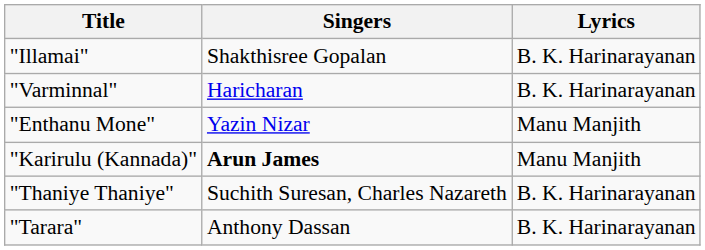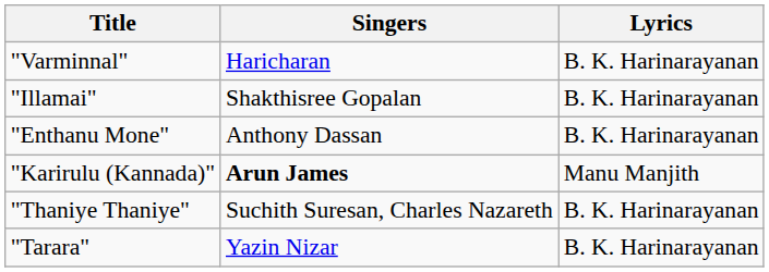rows swapped: "Varminnal" <-> "Illamai"
"Enthanu Mone" | Singers: Yazin Nizar -> Anthony Dassan
"Enthanu Mone" | Lyrics: Manu Manjith -> B. K. Harinarayanan
"Tarara" | Singers: Anthony Dassan -> Yazin Nizar
